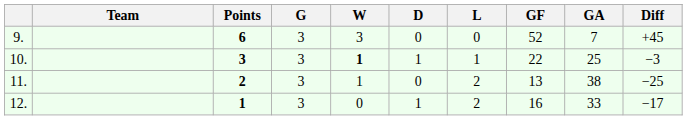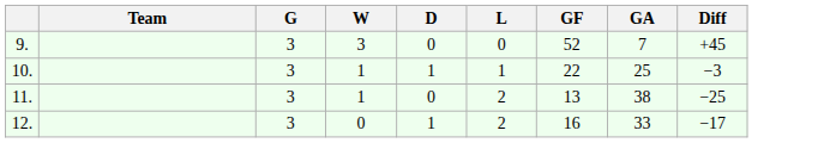- column: Points | 6 | 3 | 2 | 1
10. | W: bold -> normal
